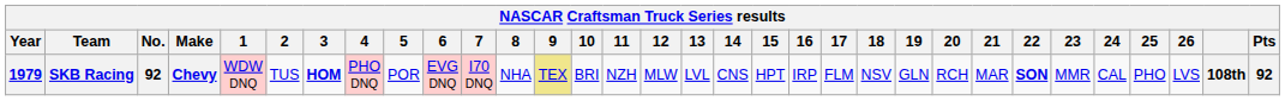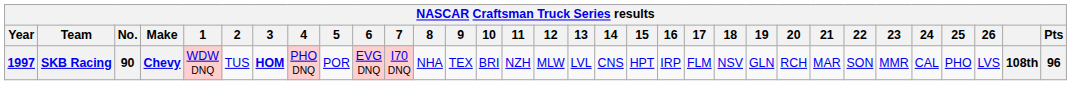SKB Racing | Year: 1979 -> 1997
SKB Racing | No.: 92 -> 90
SKB Racing | 9: khaki background -> no background
SKB Racing | 22: bold -> normal
SKB Racing | Pts: 92 -> 96
